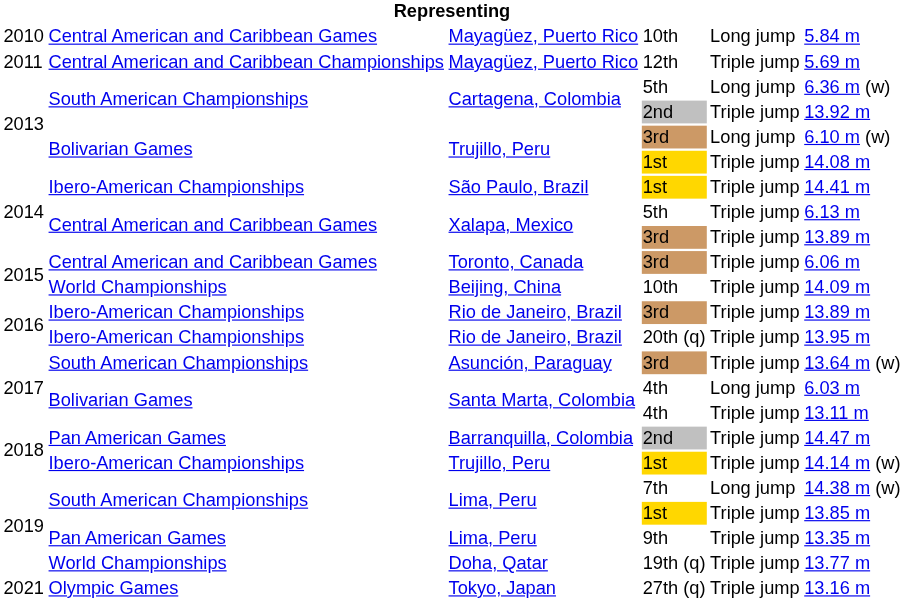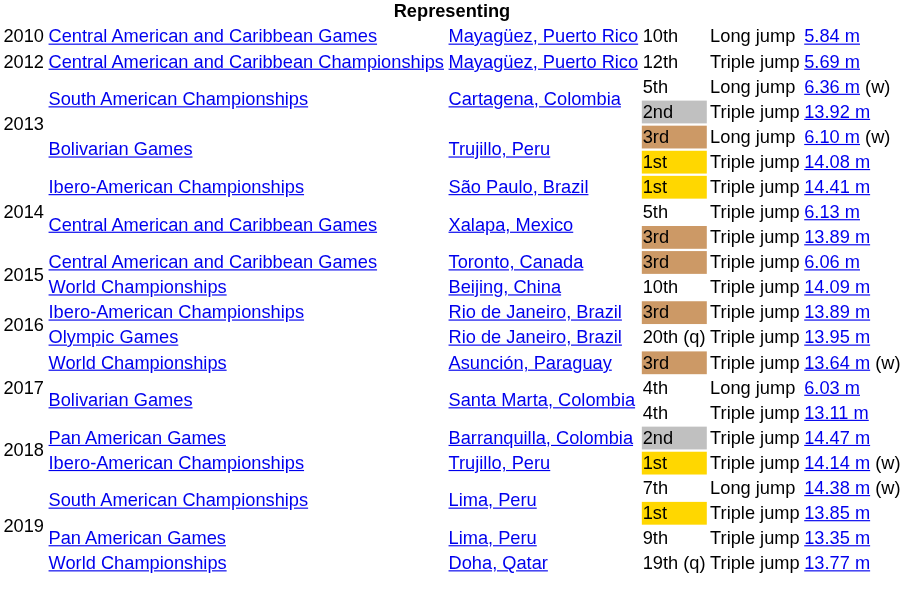Mayagüez, Puerto Rico / 12th | column 1: 2011 -> 2012
Rio de Janeiro, Brazil / 20th (q) | column 2: Ibero-American Championships -> Olympic Games
Asunción, Paraguay | column 2: South American Championships -> World Championships
- row: 2021 | Olympic Games | Tokyo, Japan | 27th (q) | Triple jump | 13.16 m
